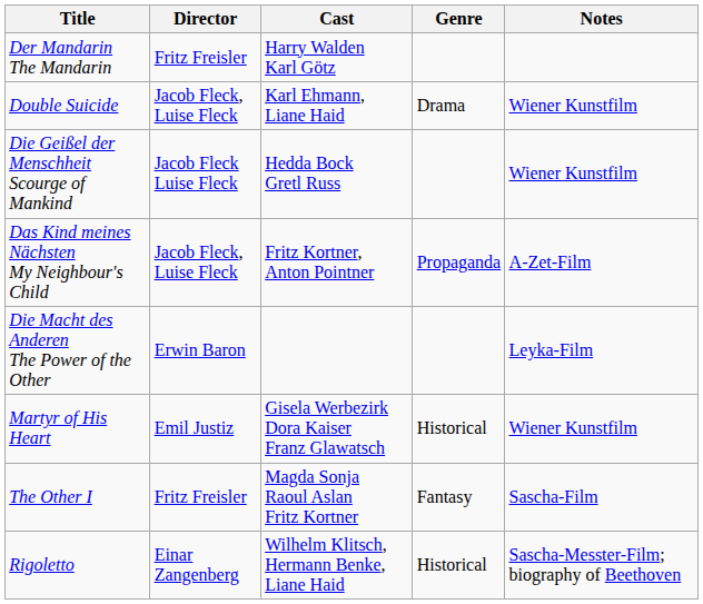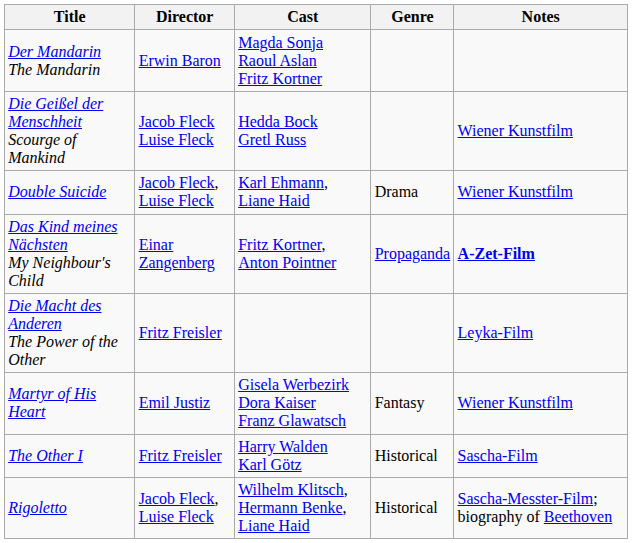Der Mandarin The Mandarin | Director: Fritz Freisler -> Erwin Baron
Der Mandarin The Mandarin | Cast: Harry Walden Karl Götz -> Magda Sonja Raoul Aslan Fritz Kortner
rows swapped: Double Suicide <-> Die Geißel der Menschheit Scourge of Mankind
Das Kind meines Nächsten My Neighbour's Child | Director: Jacob Fleck, Luise Fleck -> Einar Zangenberg
Das Kind meines Nächsten My Neighbour's Child | Notes: normal -> bold
Die Macht des Anderen The Power of the Other | Director: Erwin Baron -> Fritz Freisler
Martyr of His Heart | Genre: Historical -> Fantasy
The Other I | Cast: Magda Sonja Raoul Aslan Fritz Kortner -> Harry Walden Karl Götz
The Other I | Genre: Fantasy -> Historical
Rigoletto | Director: Einar Zangenberg -> Jacob Fleck, Luise Fleck
